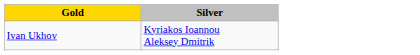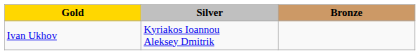+ column: Bronze
